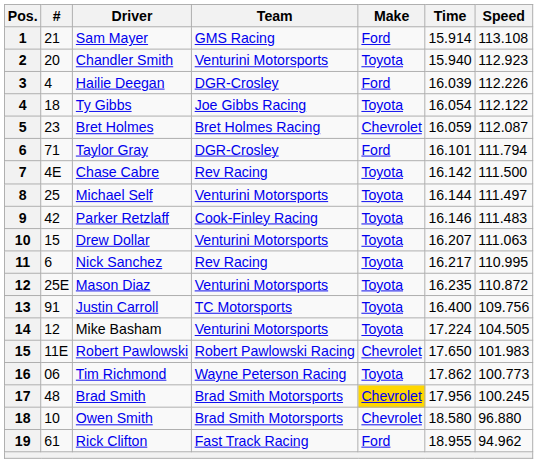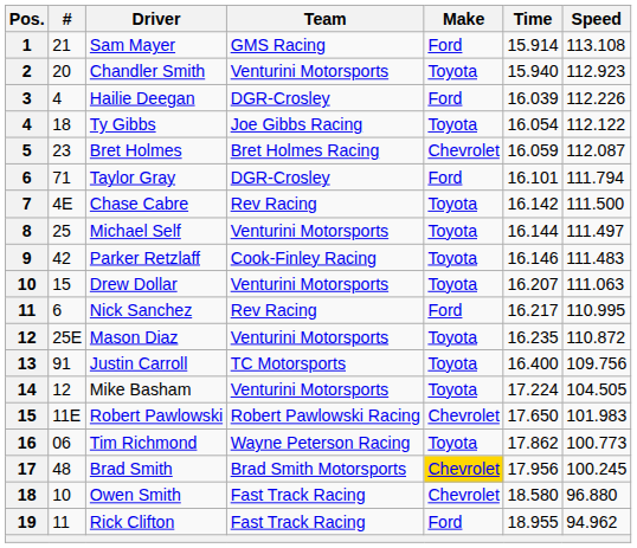Nick Sanchez | Make: Toyota -> Ford
Owen Smith | Team: Brad Smith Motorsports -> Fast Track Racing
Rick Clifton | #: 61 -> 11
